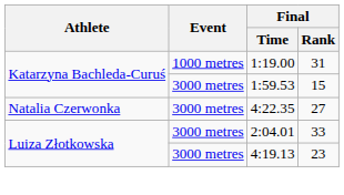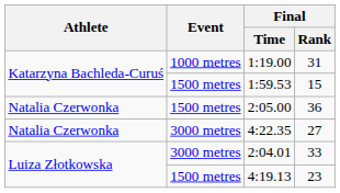1:59.53 | Event: 3000 metres -> 1500 metres
+ row: Natalia Czerwonka | 1500 metres | 2:05.00 | 36
4:19.13 | Event: 3000 metres -> 1500 metres
